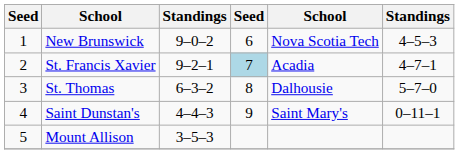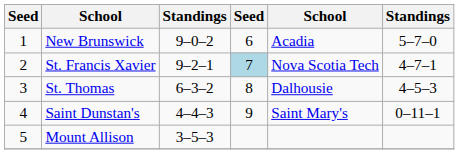New Brunswick | column 5: Nova Scotia Tech -> Acadia
New Brunswick | column 6: 4–5–3 -> 5–7–0
St. Francis Xavier | column 5: Acadia -> Nova Scotia Tech
St. Thomas | column 6: 5–7–0 -> 4–5–3
